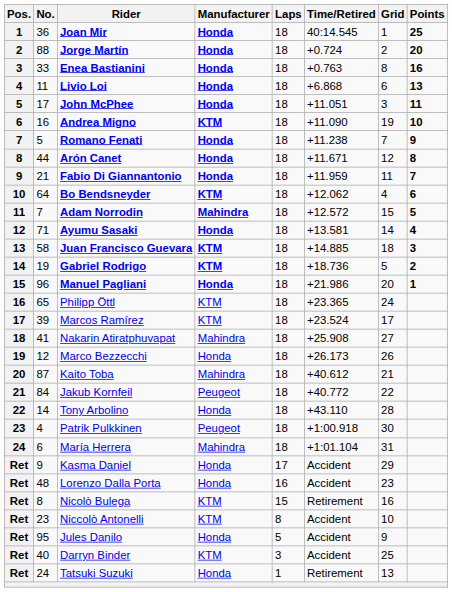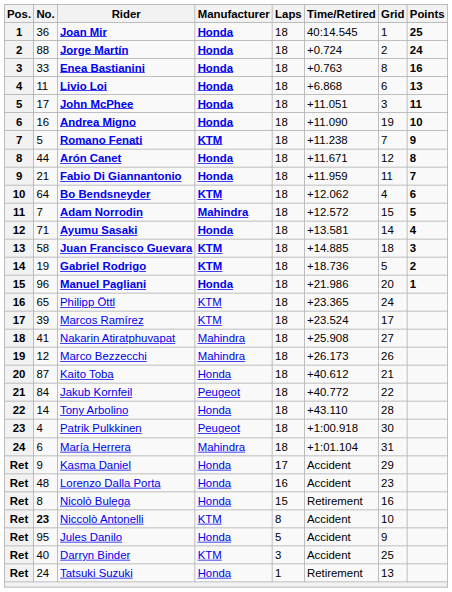Jorge Martín | Points: 20 -> 24
Andrea Migno | Manufacturer: KTM -> Honda
Romano Fenati | Manufacturer: Honda -> KTM
Marco Bezzecchi | Manufacturer: Honda -> Mahindra
Kaito Toba | Manufacturer: Mahindra -> Honda
Nicolò Bulega | Manufacturer: KTM -> Honda
Niccolò Antonelli | No.: normal -> bold
